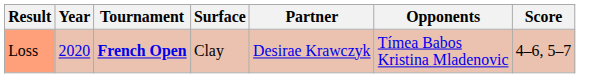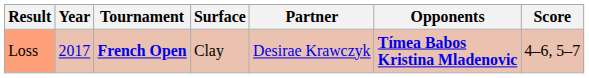Loss | Year: 2020 -> 2017
Loss | Opponents: normal -> bold
